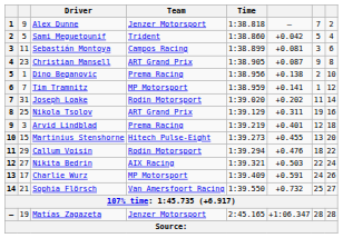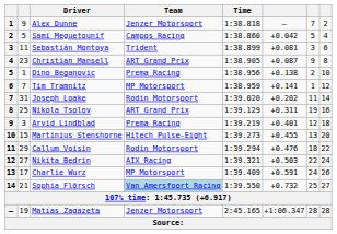Sami Meguetounif | Team: Trident -> Campos Racing
Sebastián Montoya | Team: Campos Racing -> Trident
Sophia Flörsch | Team: no background -> lightblue background
